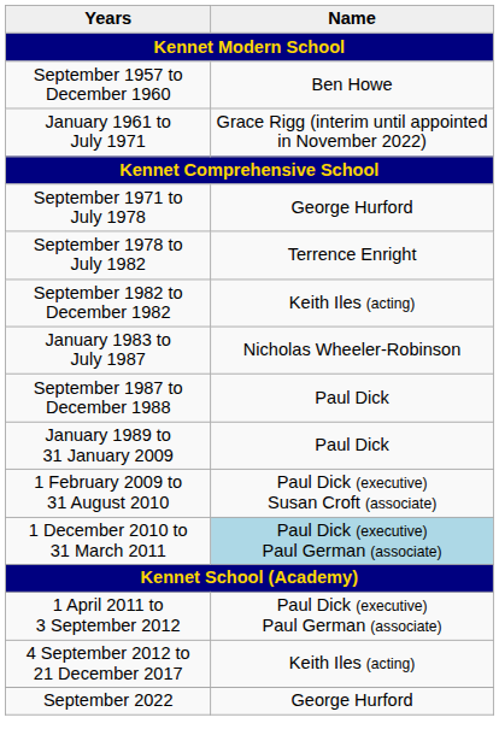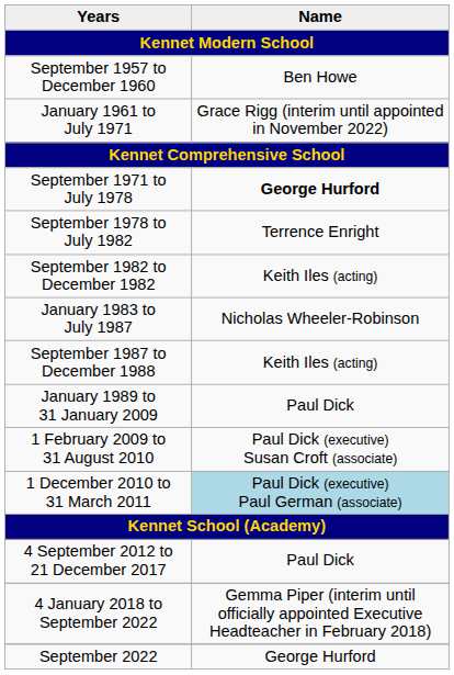September 1971 to July 1978 | Name: normal -> bold
September 1987 to December 1988 | Name: Paul Dick -> Keith Iles (acting)
- row: 1 April 2011 to 3 September 2012 | Paul Dick (executive) Paul German (associate)
4 September 2012 to 21 December 2017 | Name: Keith Iles (acting) -> Paul Dick
+ row: 4 January 2018 to September 2022 | Gemma Piper (interim until officially appointed Executive Headteacher in February 2018)
